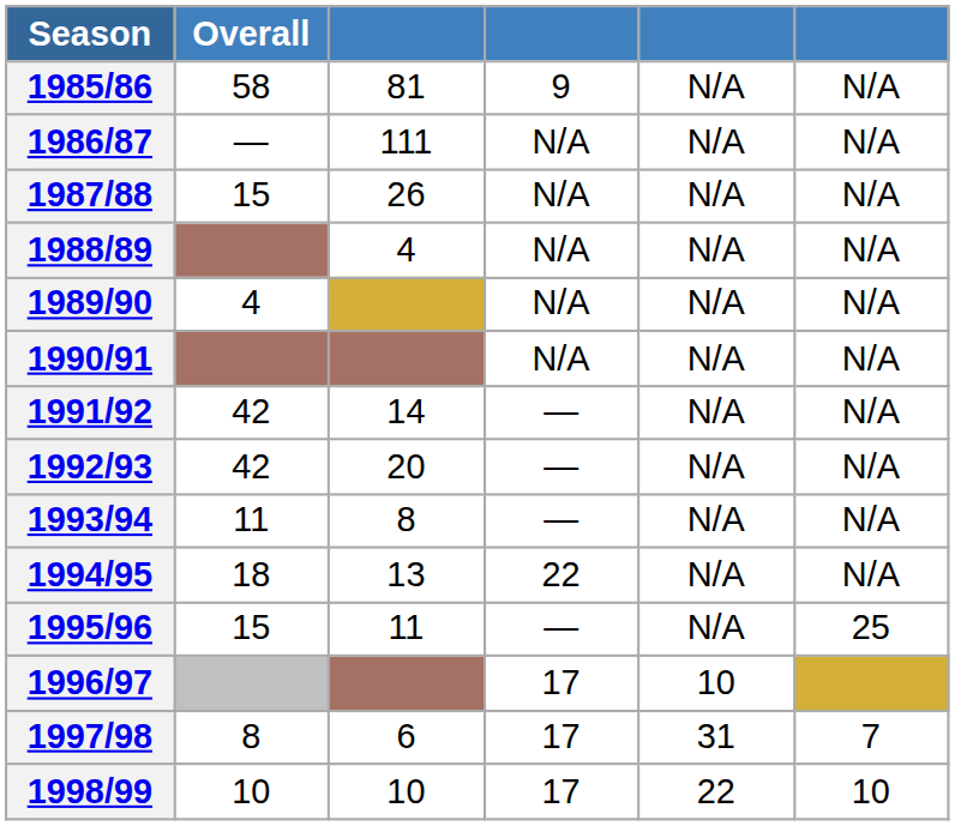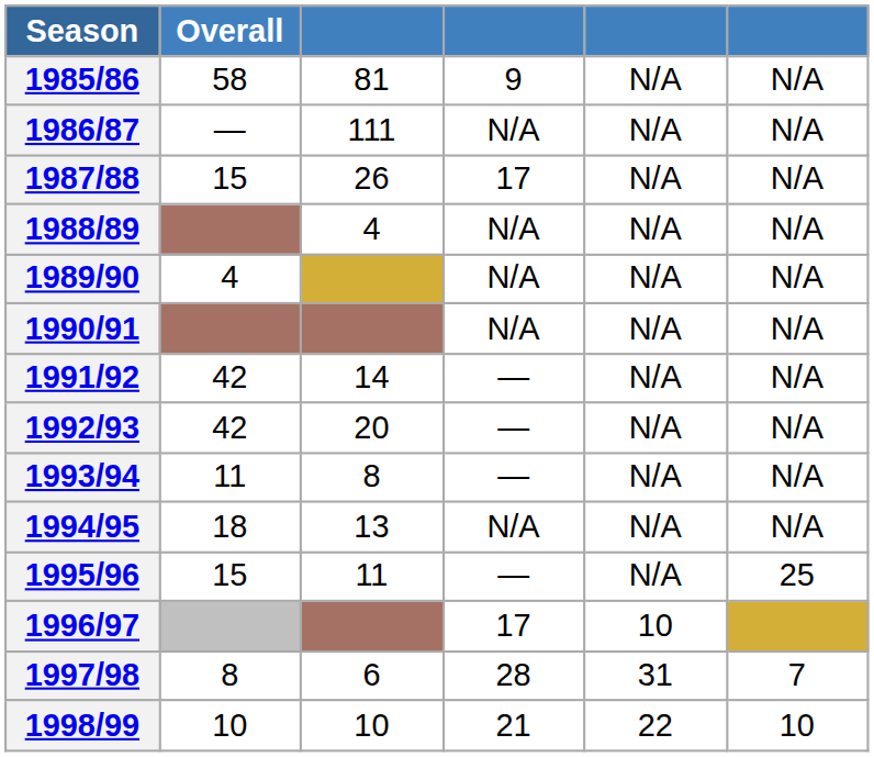1987/88 | column 4: N/A -> 17
1994/95 | column 4: 22 -> N/A
1997/98 | column 4: 17 -> 28
1998/99 | column 4: 17 -> 21
